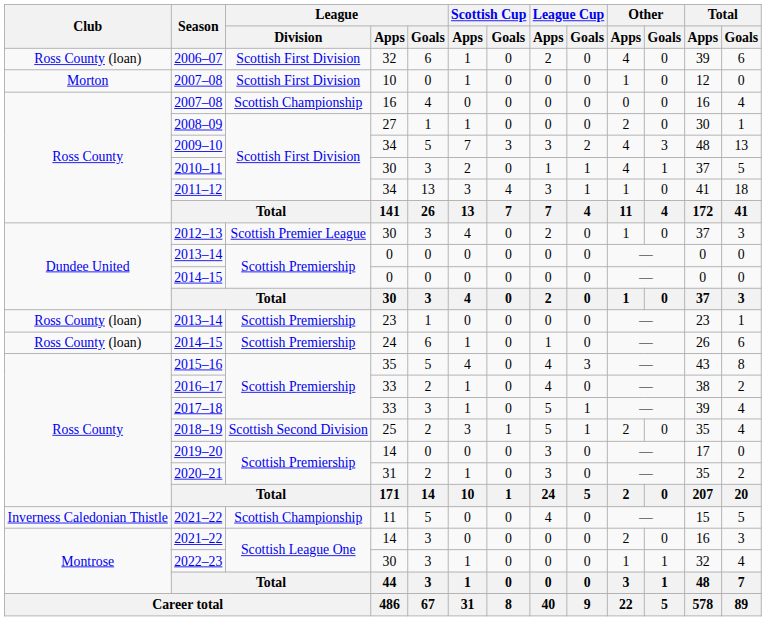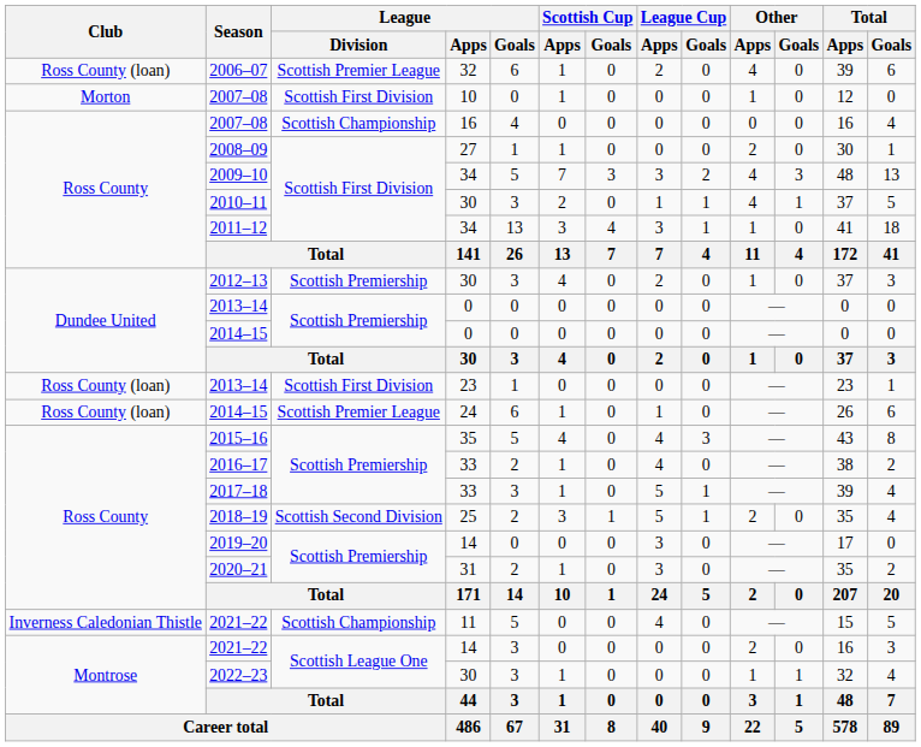2006–07 | League / Division: Scottish First Division -> Scottish Premier League
2012–13 | League / Division: Scottish Premier League -> Scottish Premiership
2013–14 / 23 | League / Division: Scottish Premiership -> Scottish First Division
2014–15 / 24 | League / Division: Scottish Premiership -> Scottish Premier League
